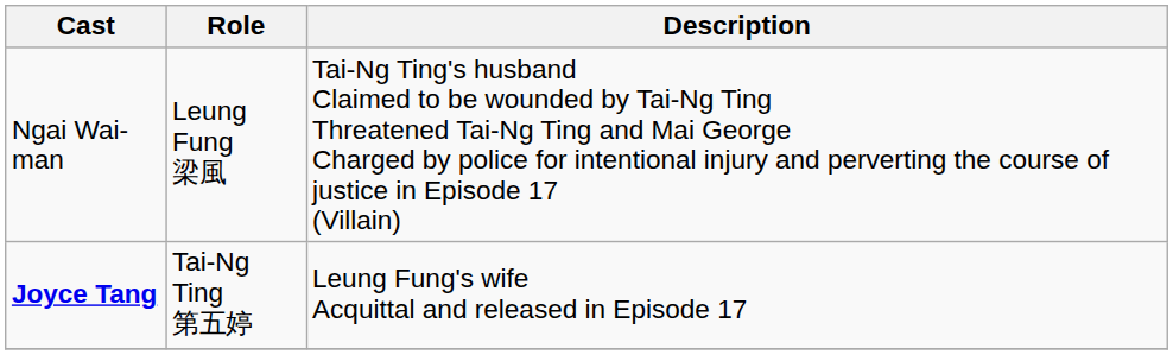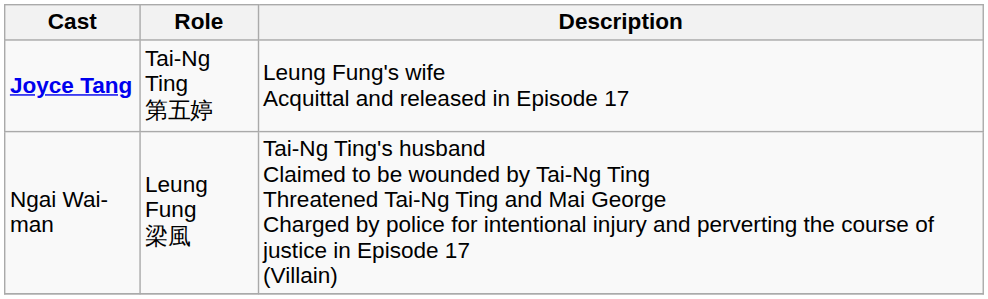rows swapped: Ngai Wai-man <-> Joyce Tang
